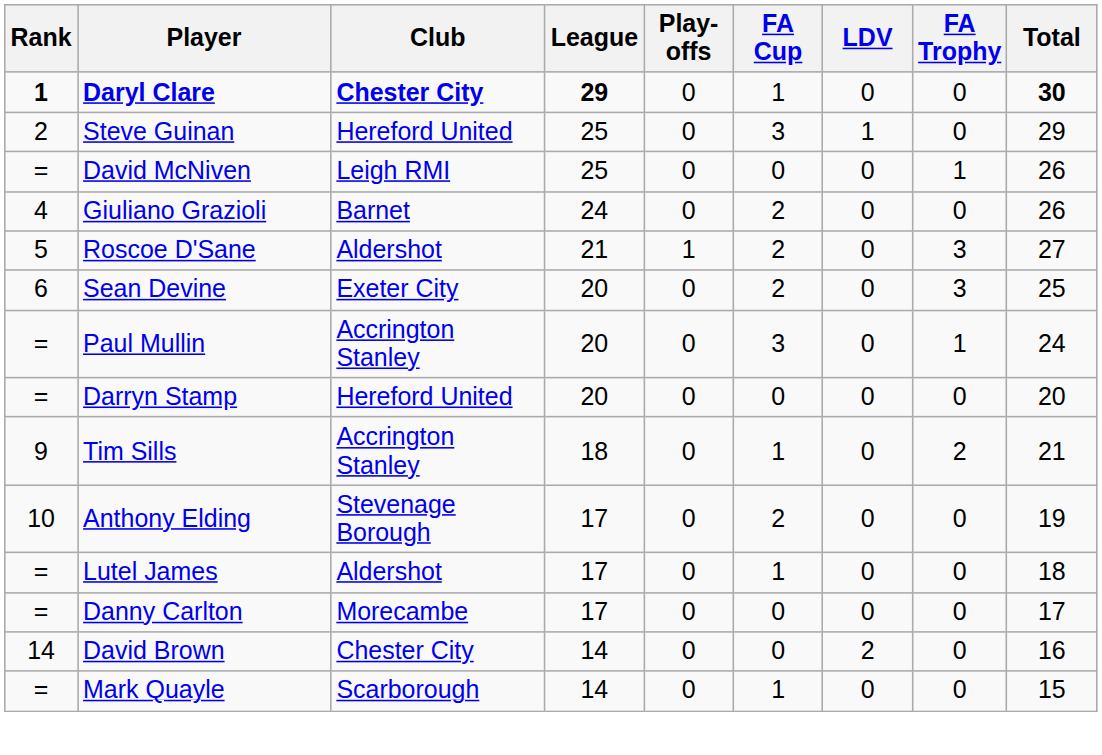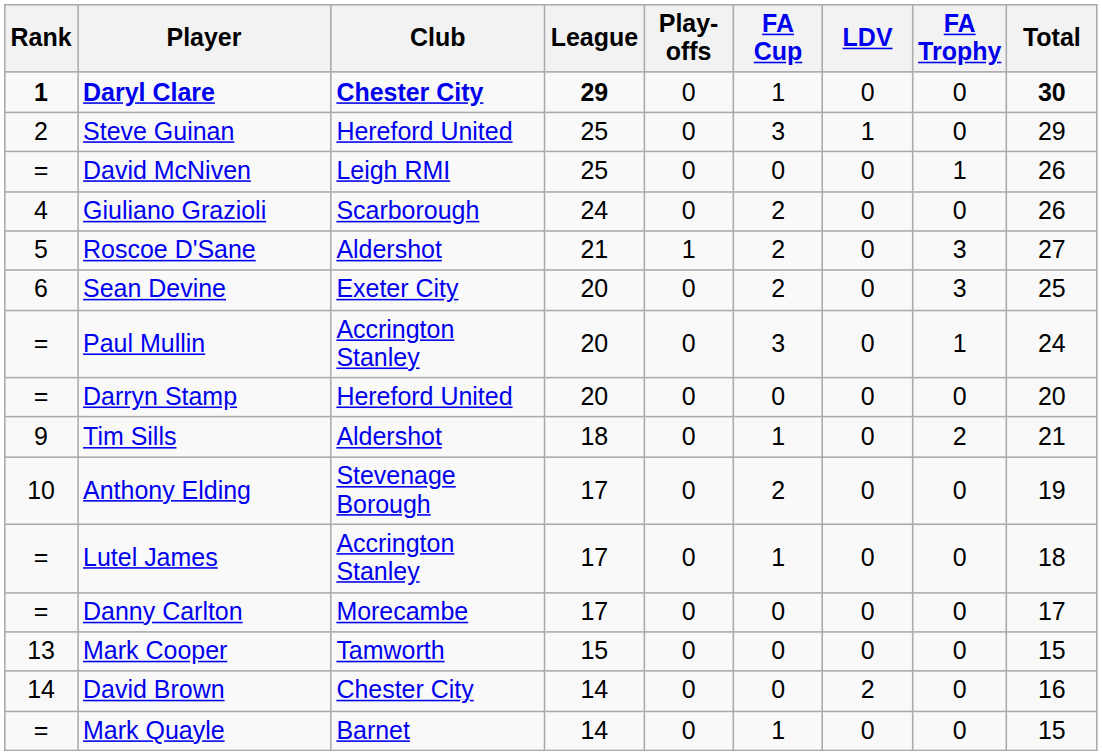Giuliano Grazioli | Club: Barnet -> Scarborough
Tim Sills | Club: Accrington Stanley -> Aldershot
Lutel James | Club: Aldershot -> Accrington Stanley
+ row: 13 | Mark Cooper | Tamworth | 15 | 0 | 0 | 0 | 0 | 15
Mark Quayle | Club: Scarborough -> Barnet
